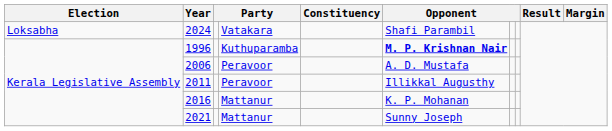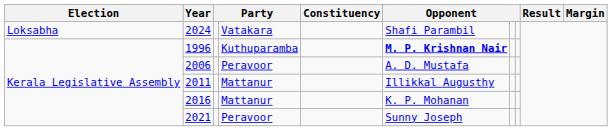2011 | column 4: Peravoor -> Mattanur
2021 | column 4: Mattanur -> Peravoor
